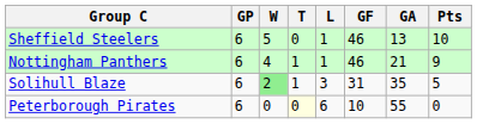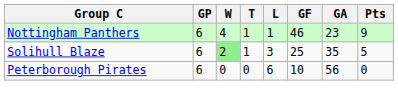- row: Sheffield Steelers | 6 | 5 | 0 | 1 | 46 | 13 | 10
Nottingham Panthers | GA: 21 -> 23
Solihull Blaze | GF: 31 -> 25
Peterborough Pirates | T: lightyellow background -> no background
Peterborough Pirates | GA: 55 -> 56
